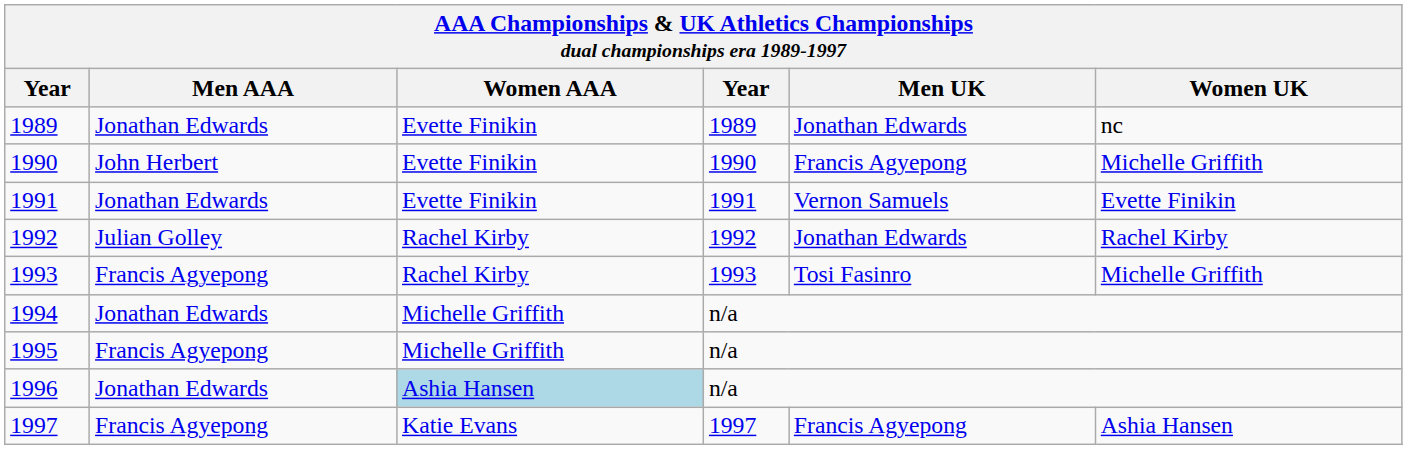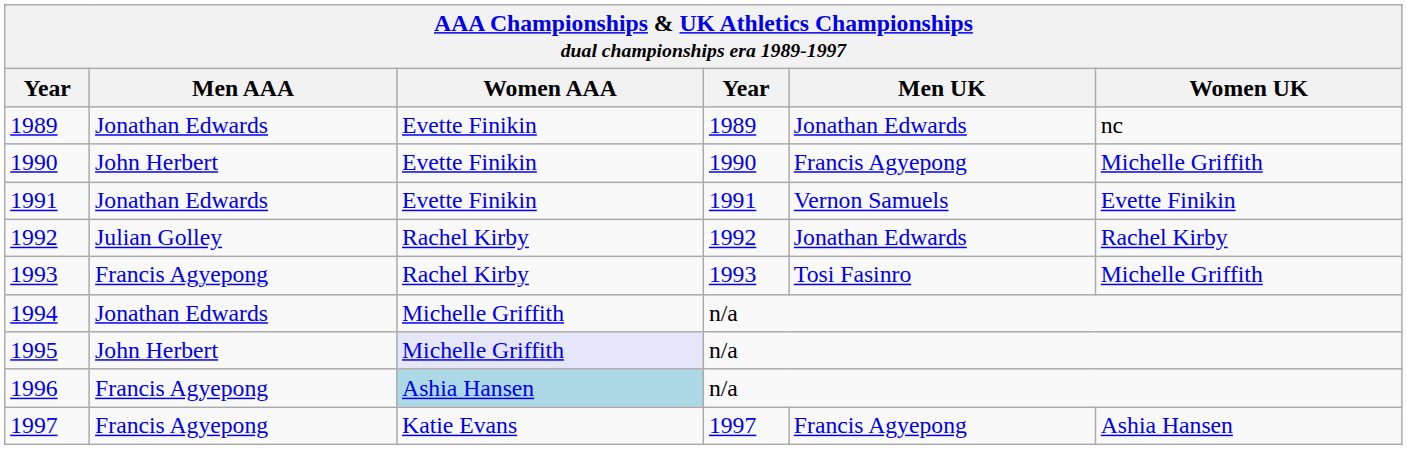1995 | Men AAA: Francis Agyepong -> John Herbert
1995 | Women AAA: no background -> lavender background
1996 | Men AAA: Jonathan Edwards -> Francis Agyepong
